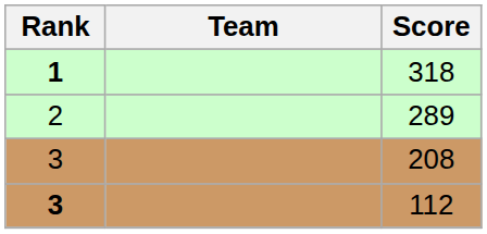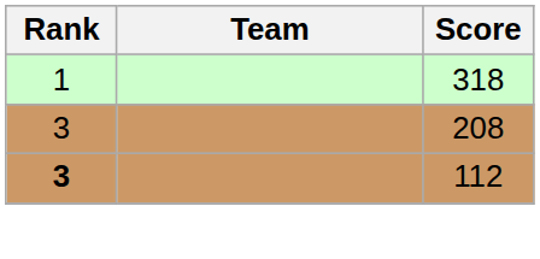318 | Rank: bold -> normal
- row: 2 | 289
